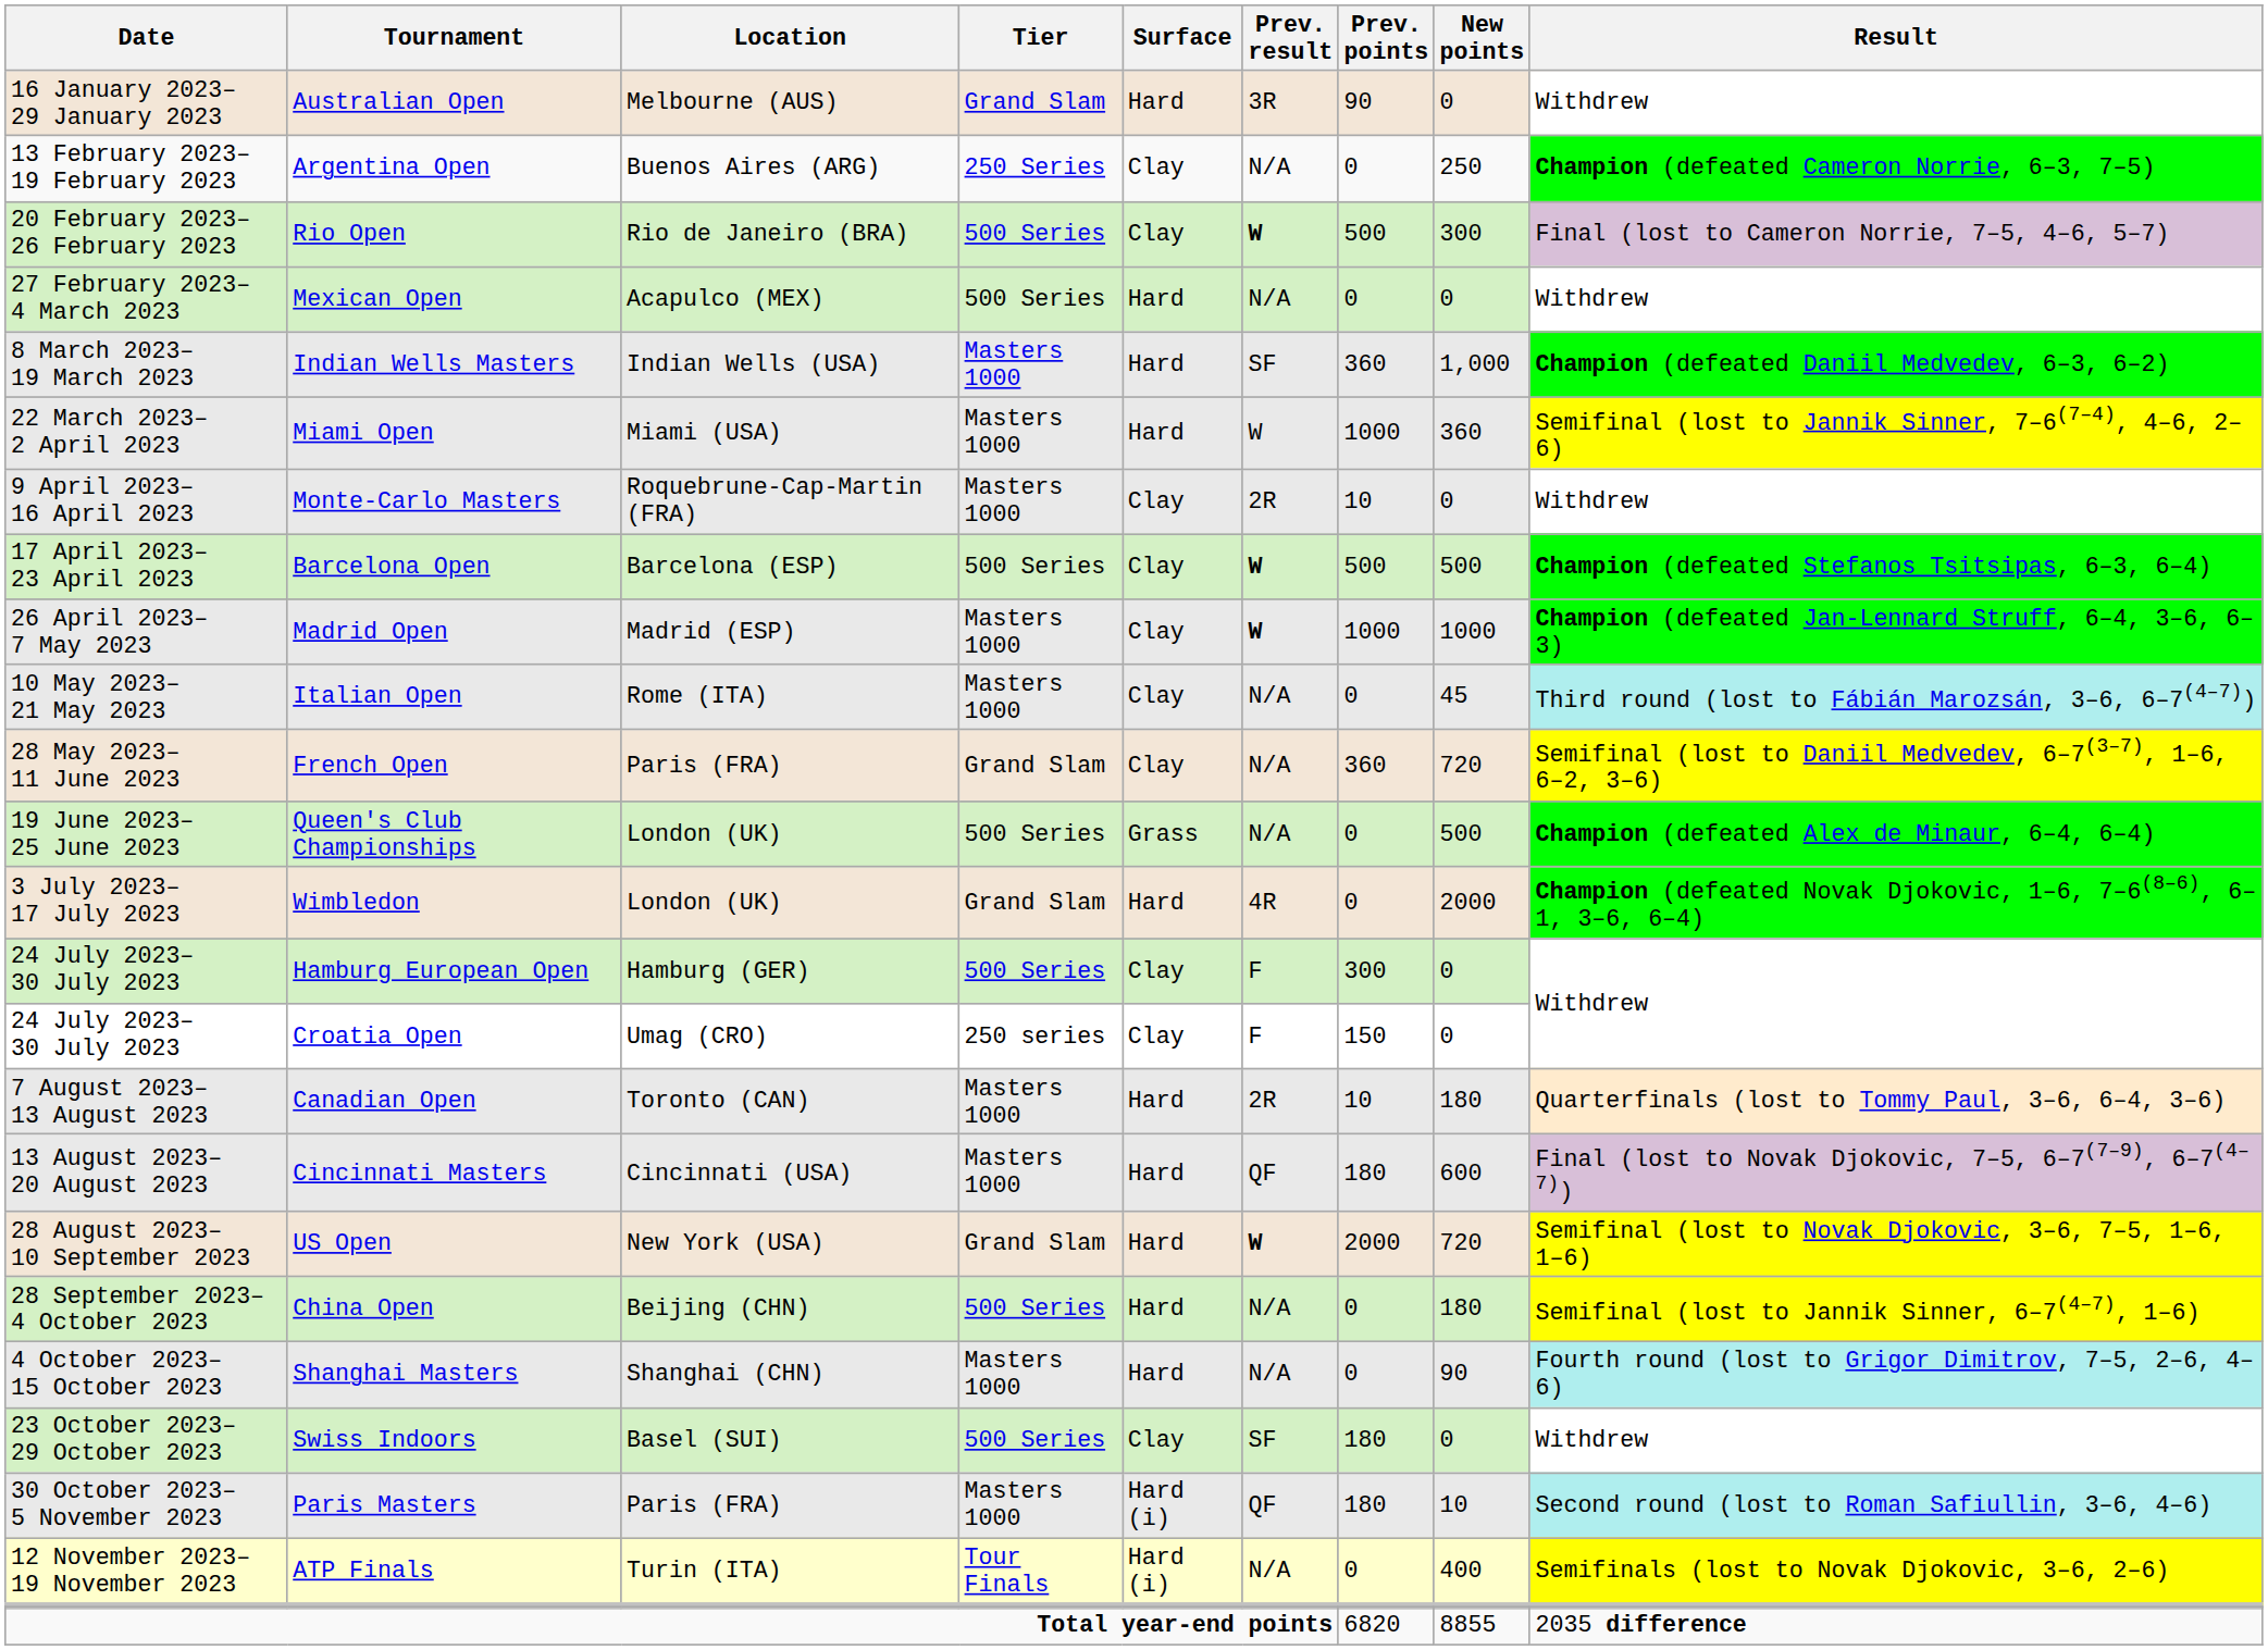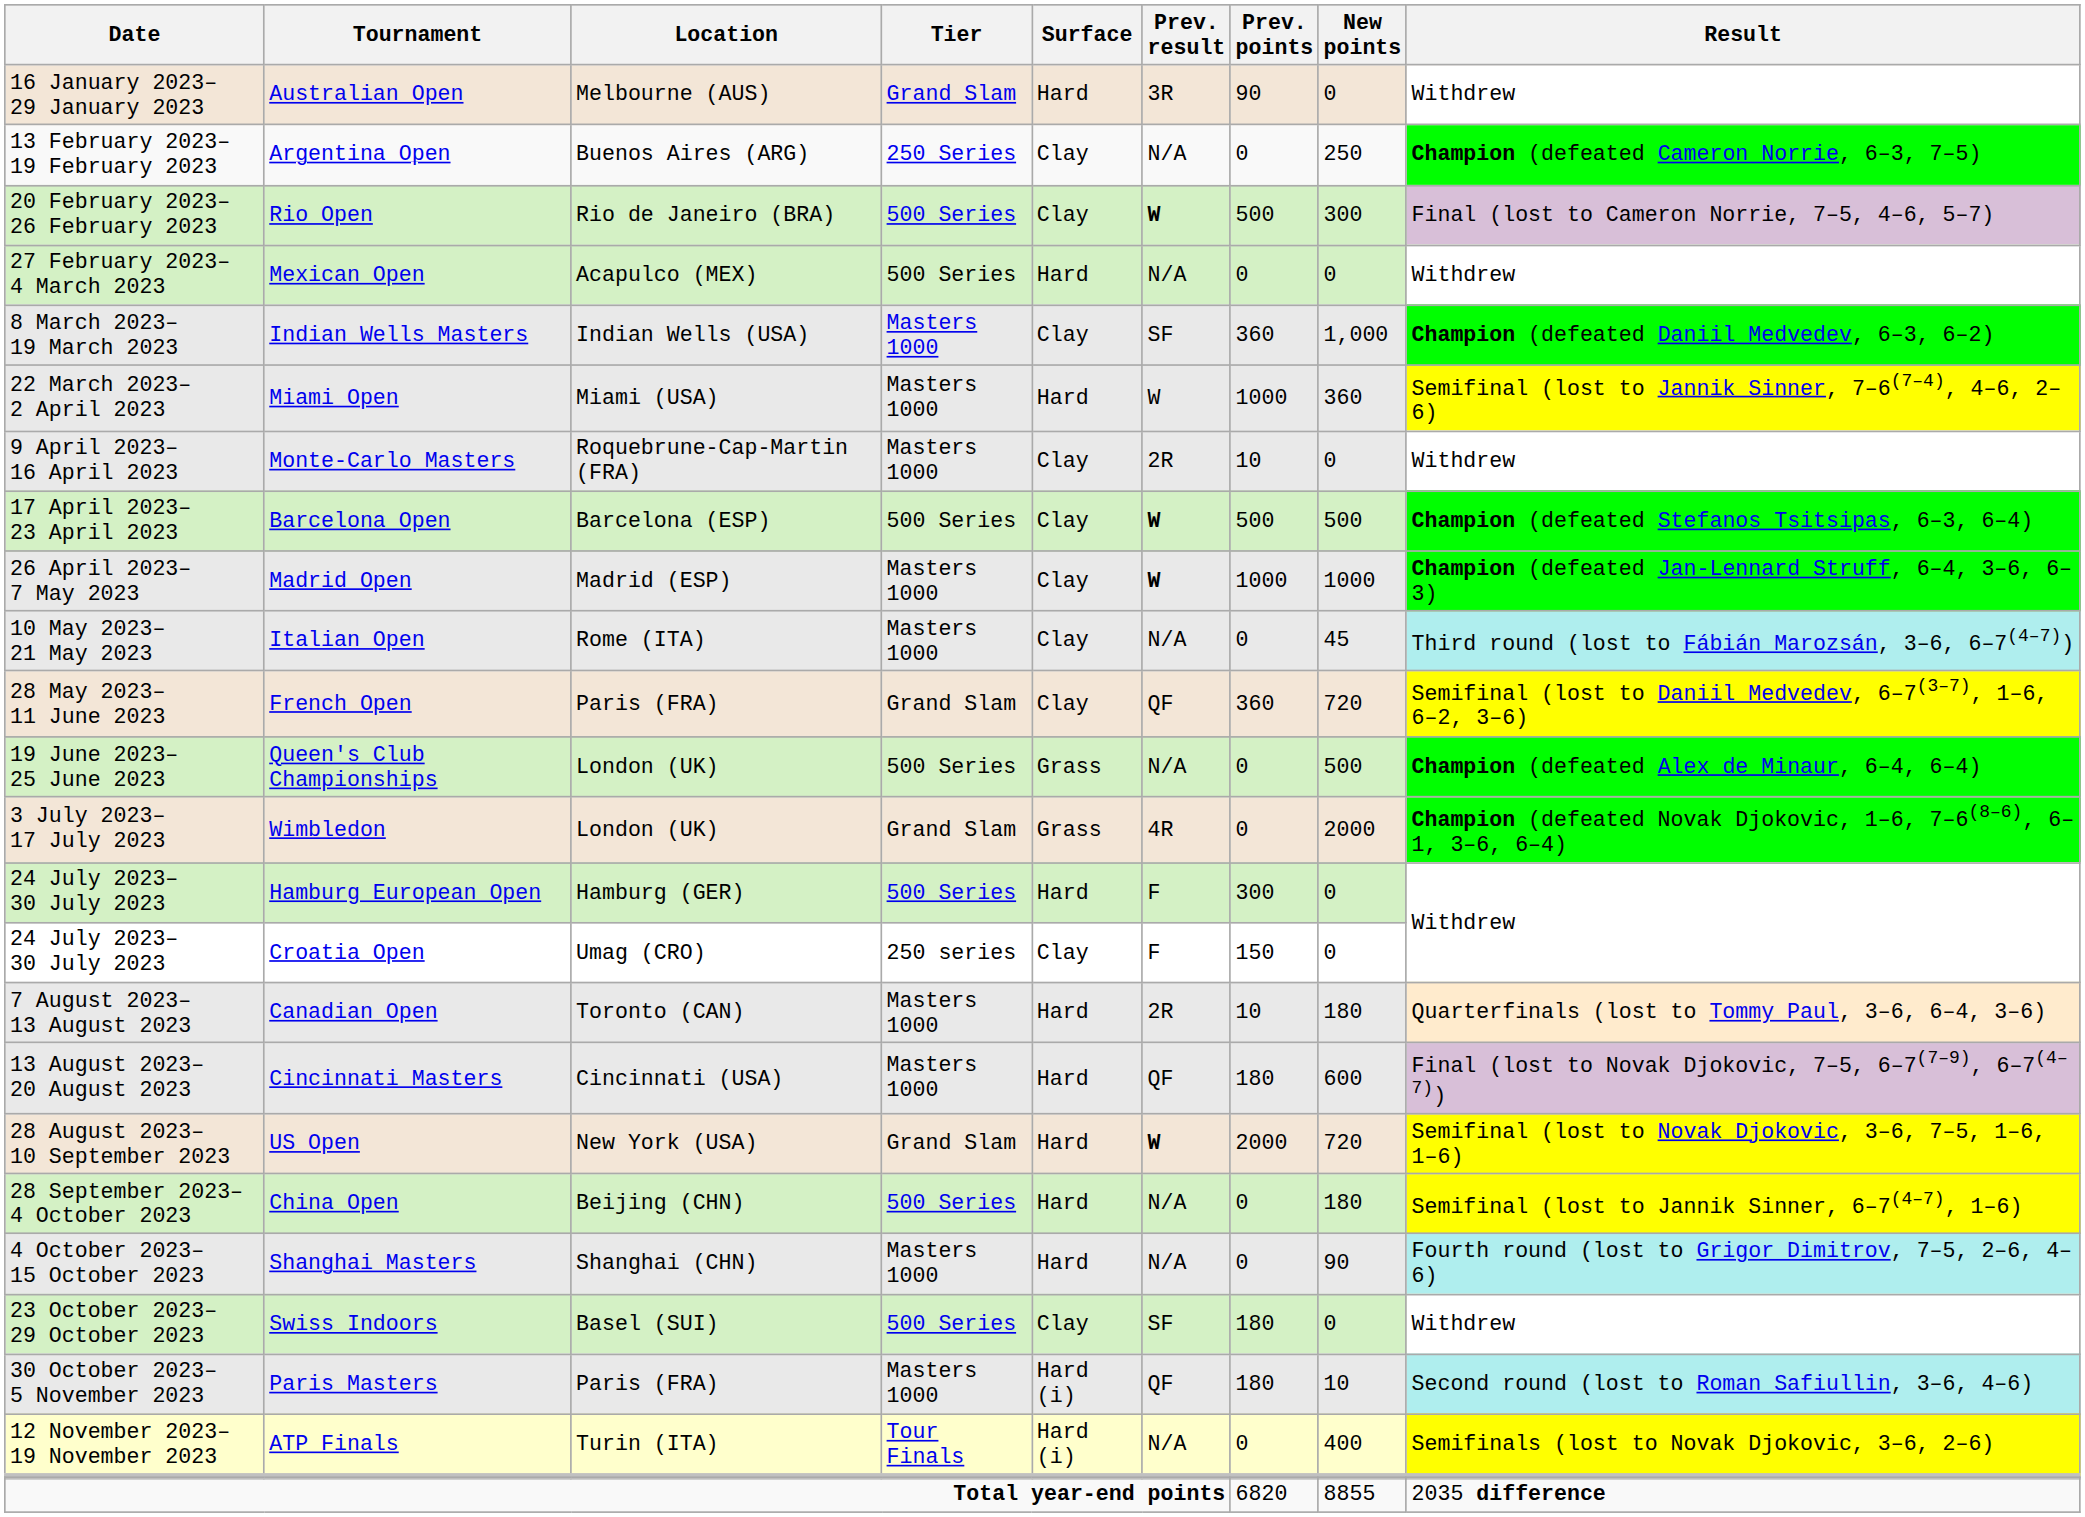Indian Wells Masters | Surface: Hard -> Clay
French Open | Prev. result: N/A -> QF
Wimbledon | Surface: Hard -> Grass
Hamburg European Open | Surface: Clay -> Hard
